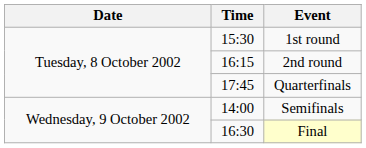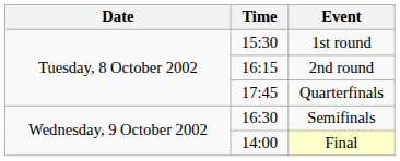Semifinals | Time: 14:00 -> 16:30
Final | Time: 16:30 -> 14:00
